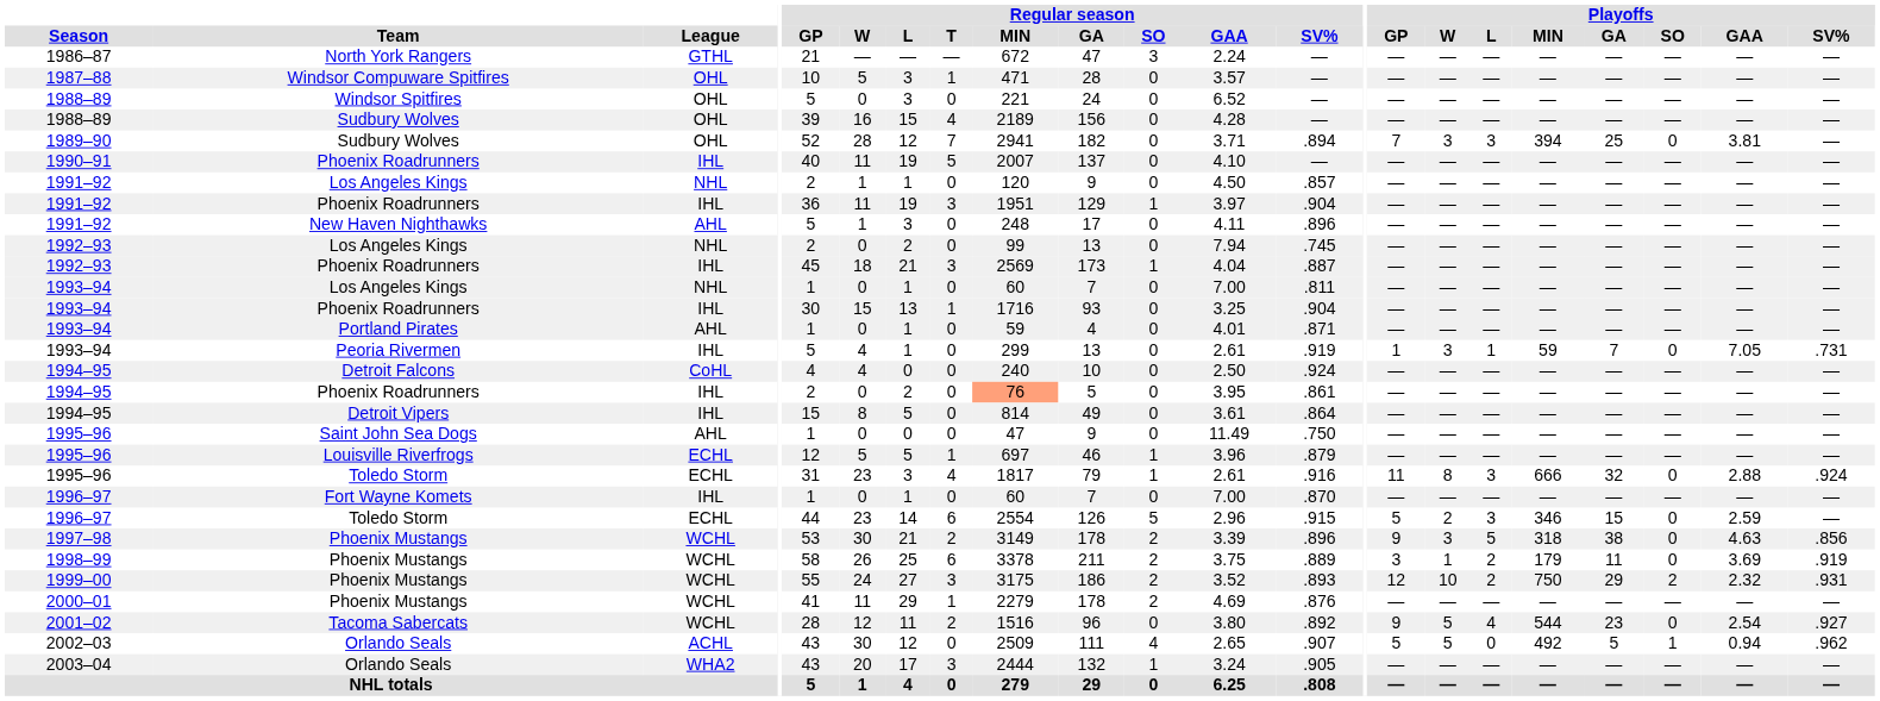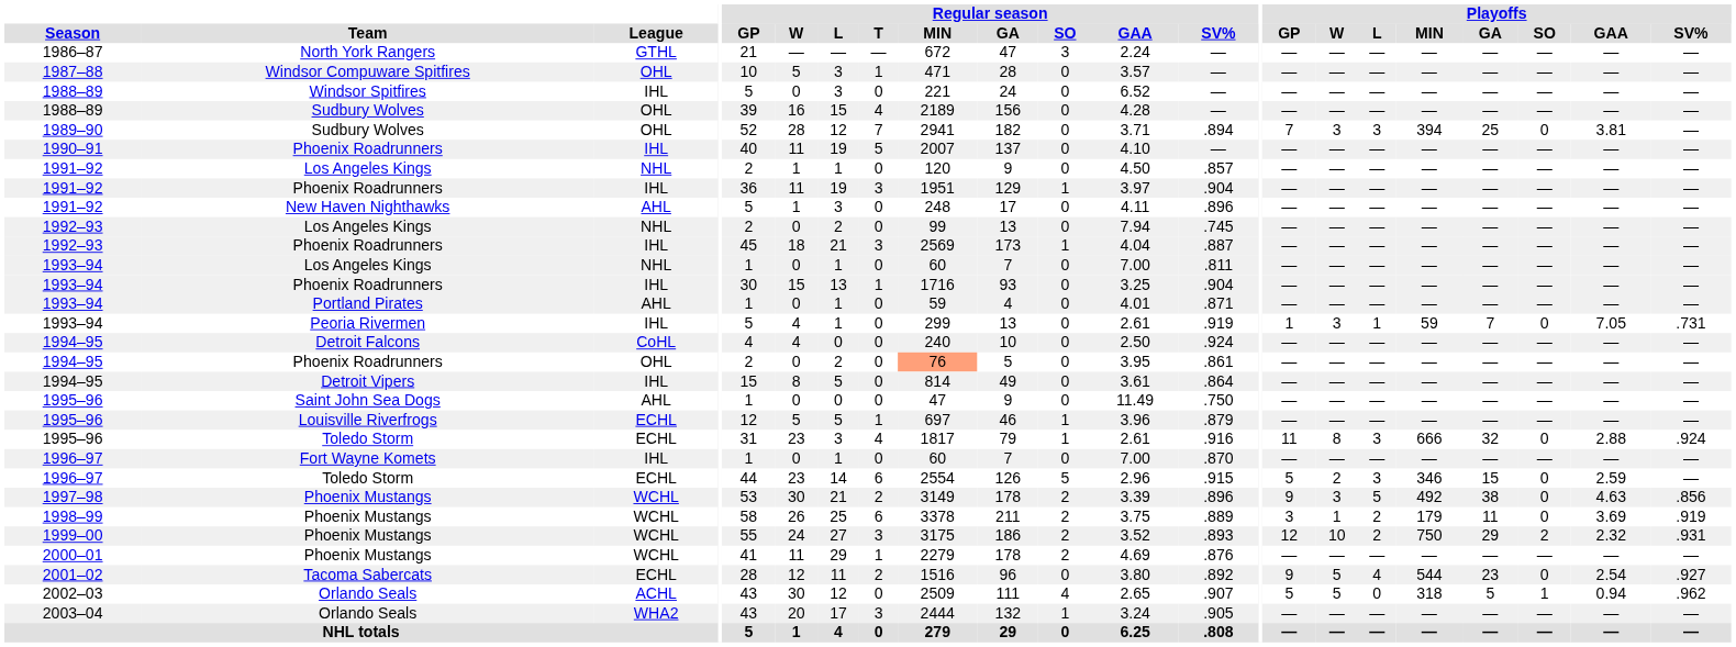1988–89 / Windsor Spitfires | League: OHL -> IHL
1994–95 / Phoenix Roadrunners | League: IHL -> OHL
1997–98 | Playoffs / MIN: 318 -> 492
2001–02 | League: WCHL -> ECHL
2002–03 | Playoffs / MIN: 492 -> 318
